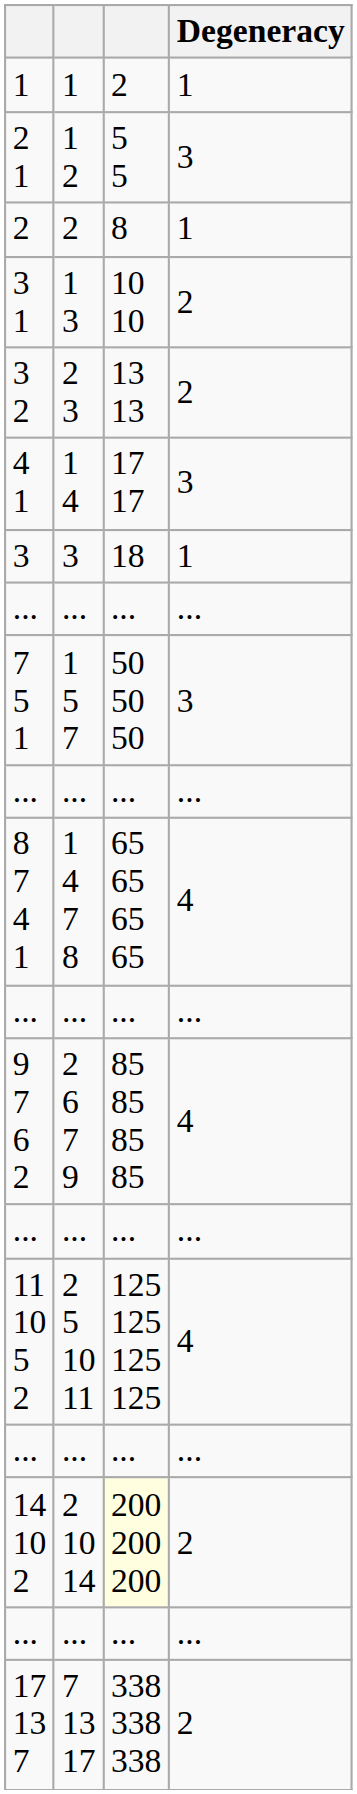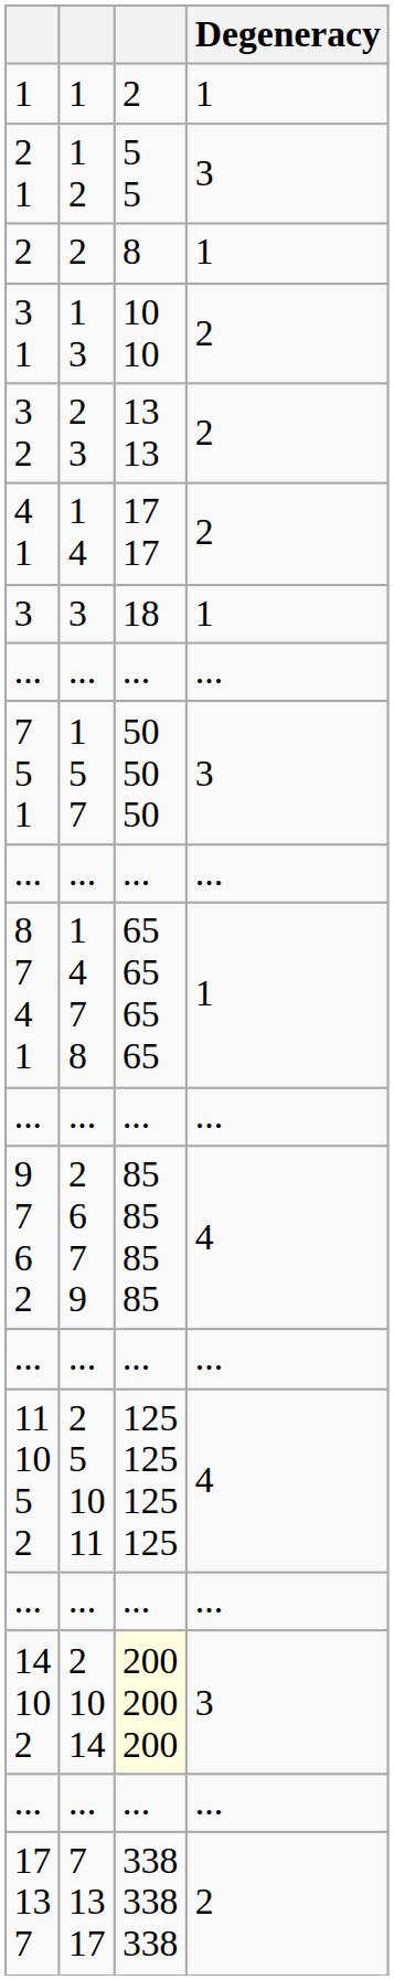4 1 | Degeneracy: 3 -> 2
8 7 4 1 | Degeneracy: 4 -> 1
14 10 2 | Degeneracy: 2 -> 3
